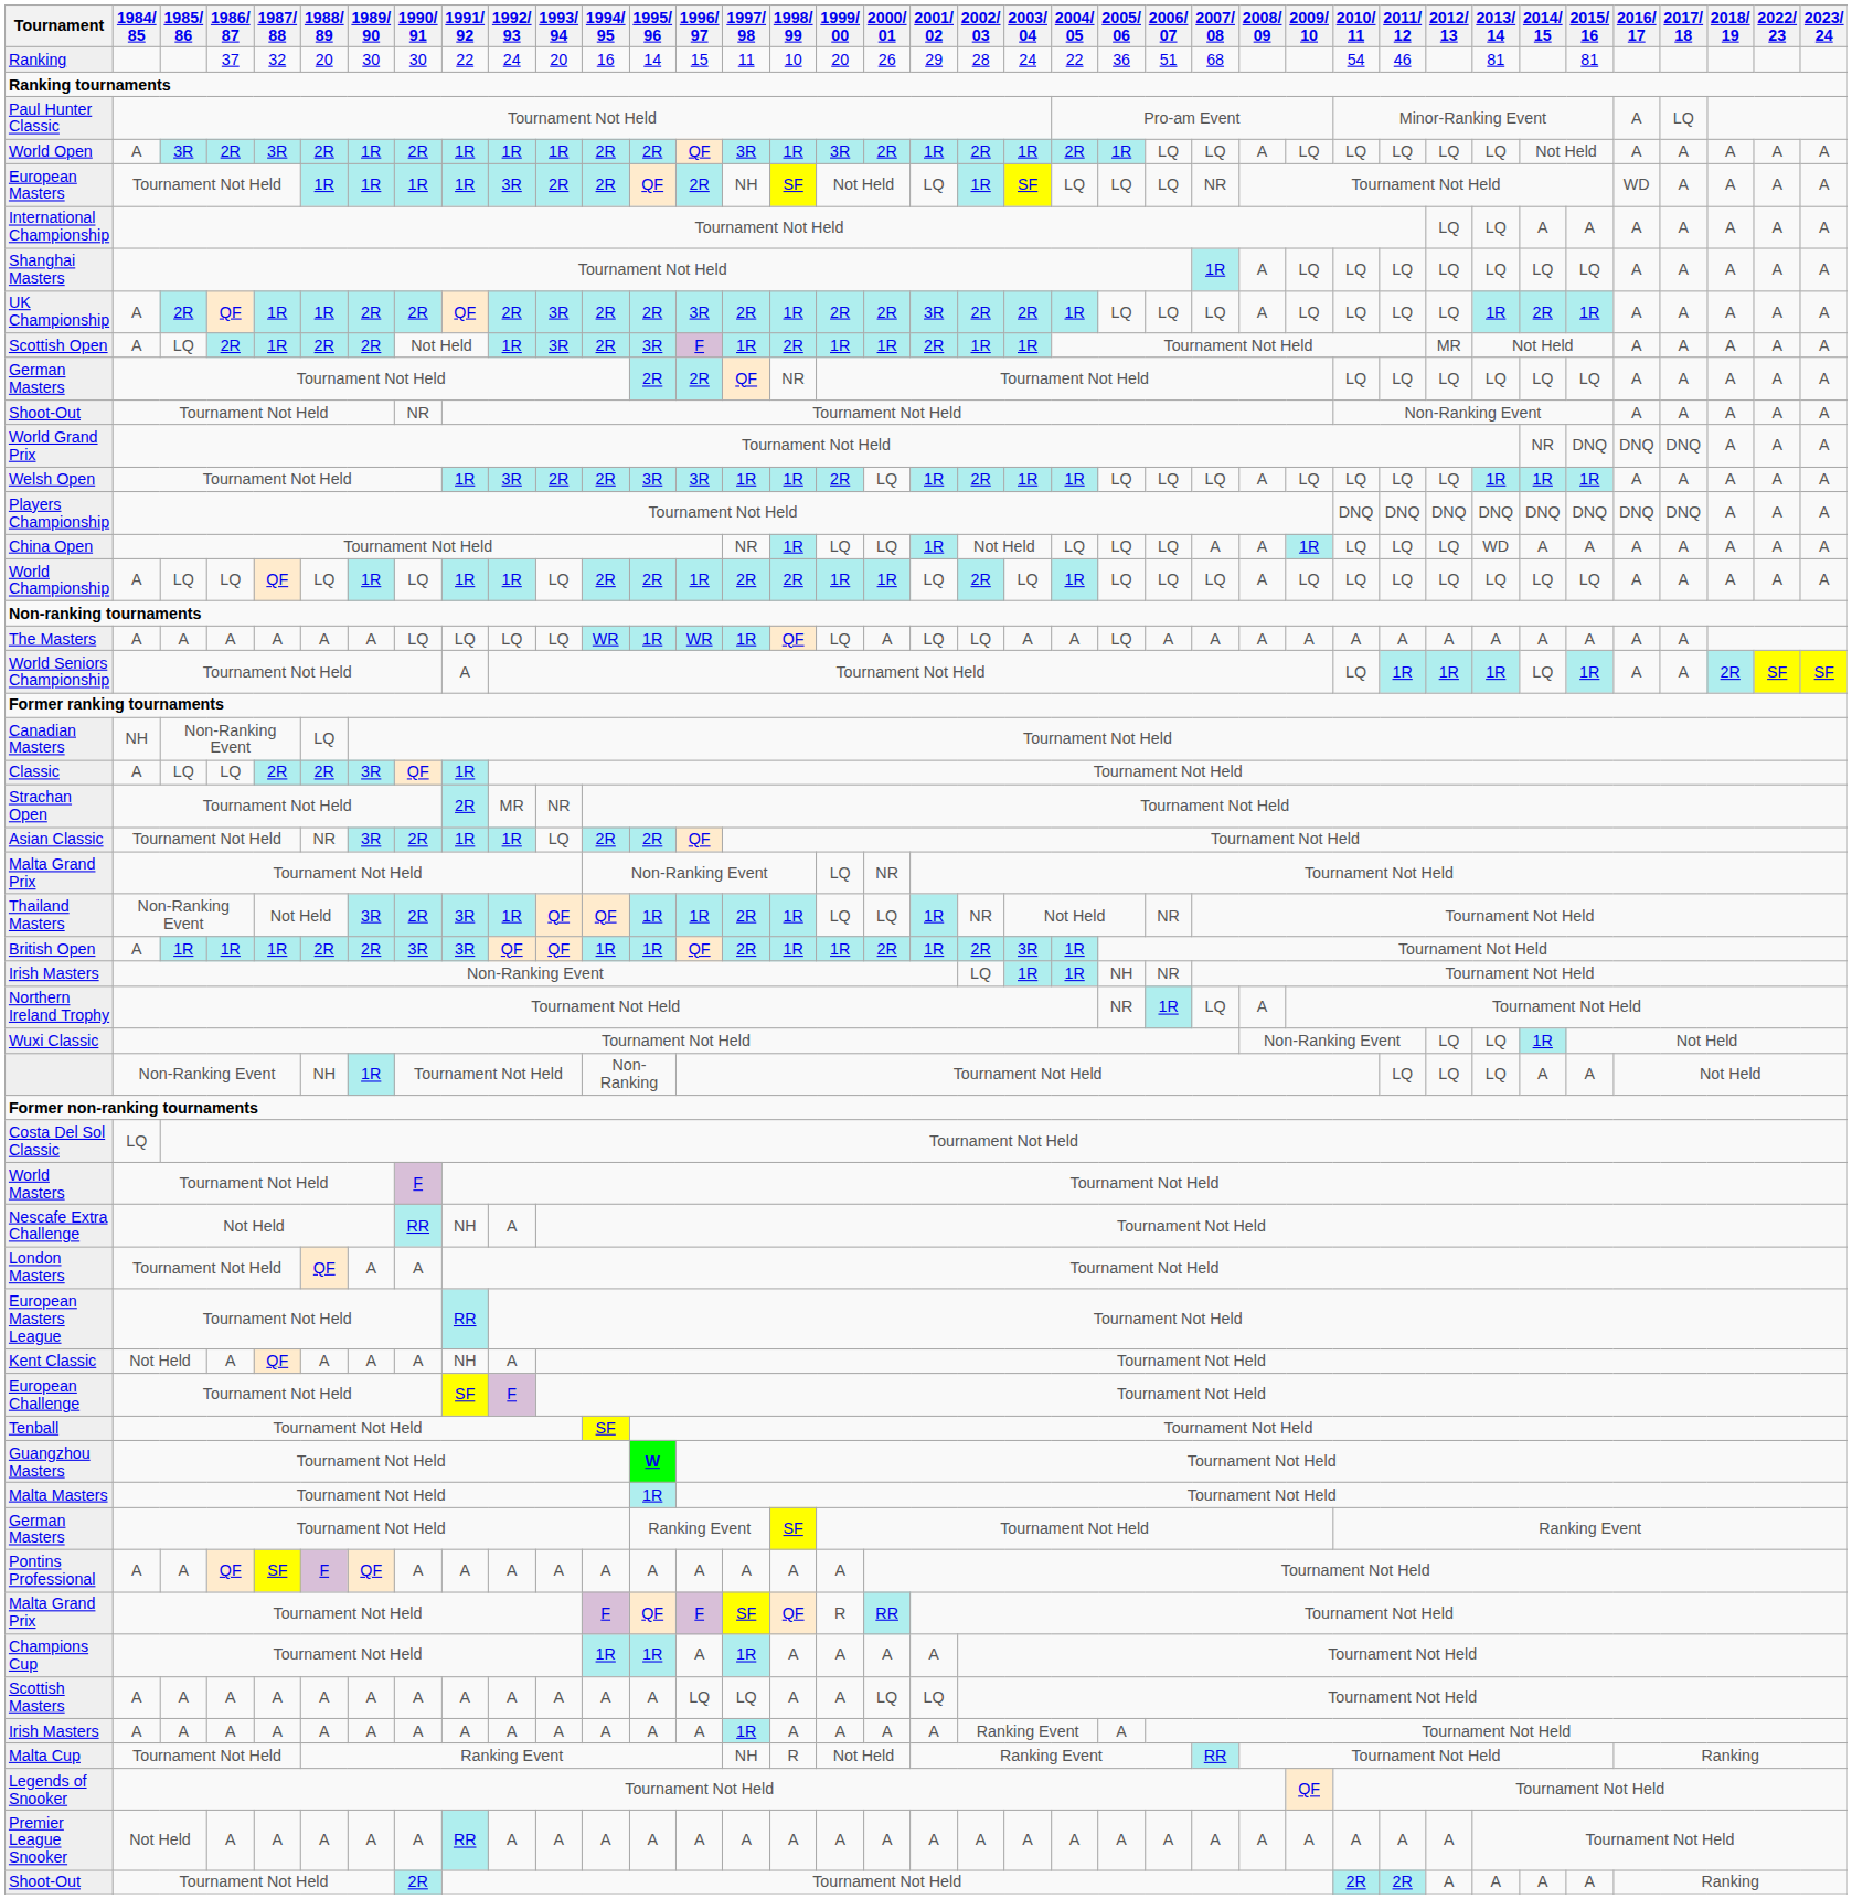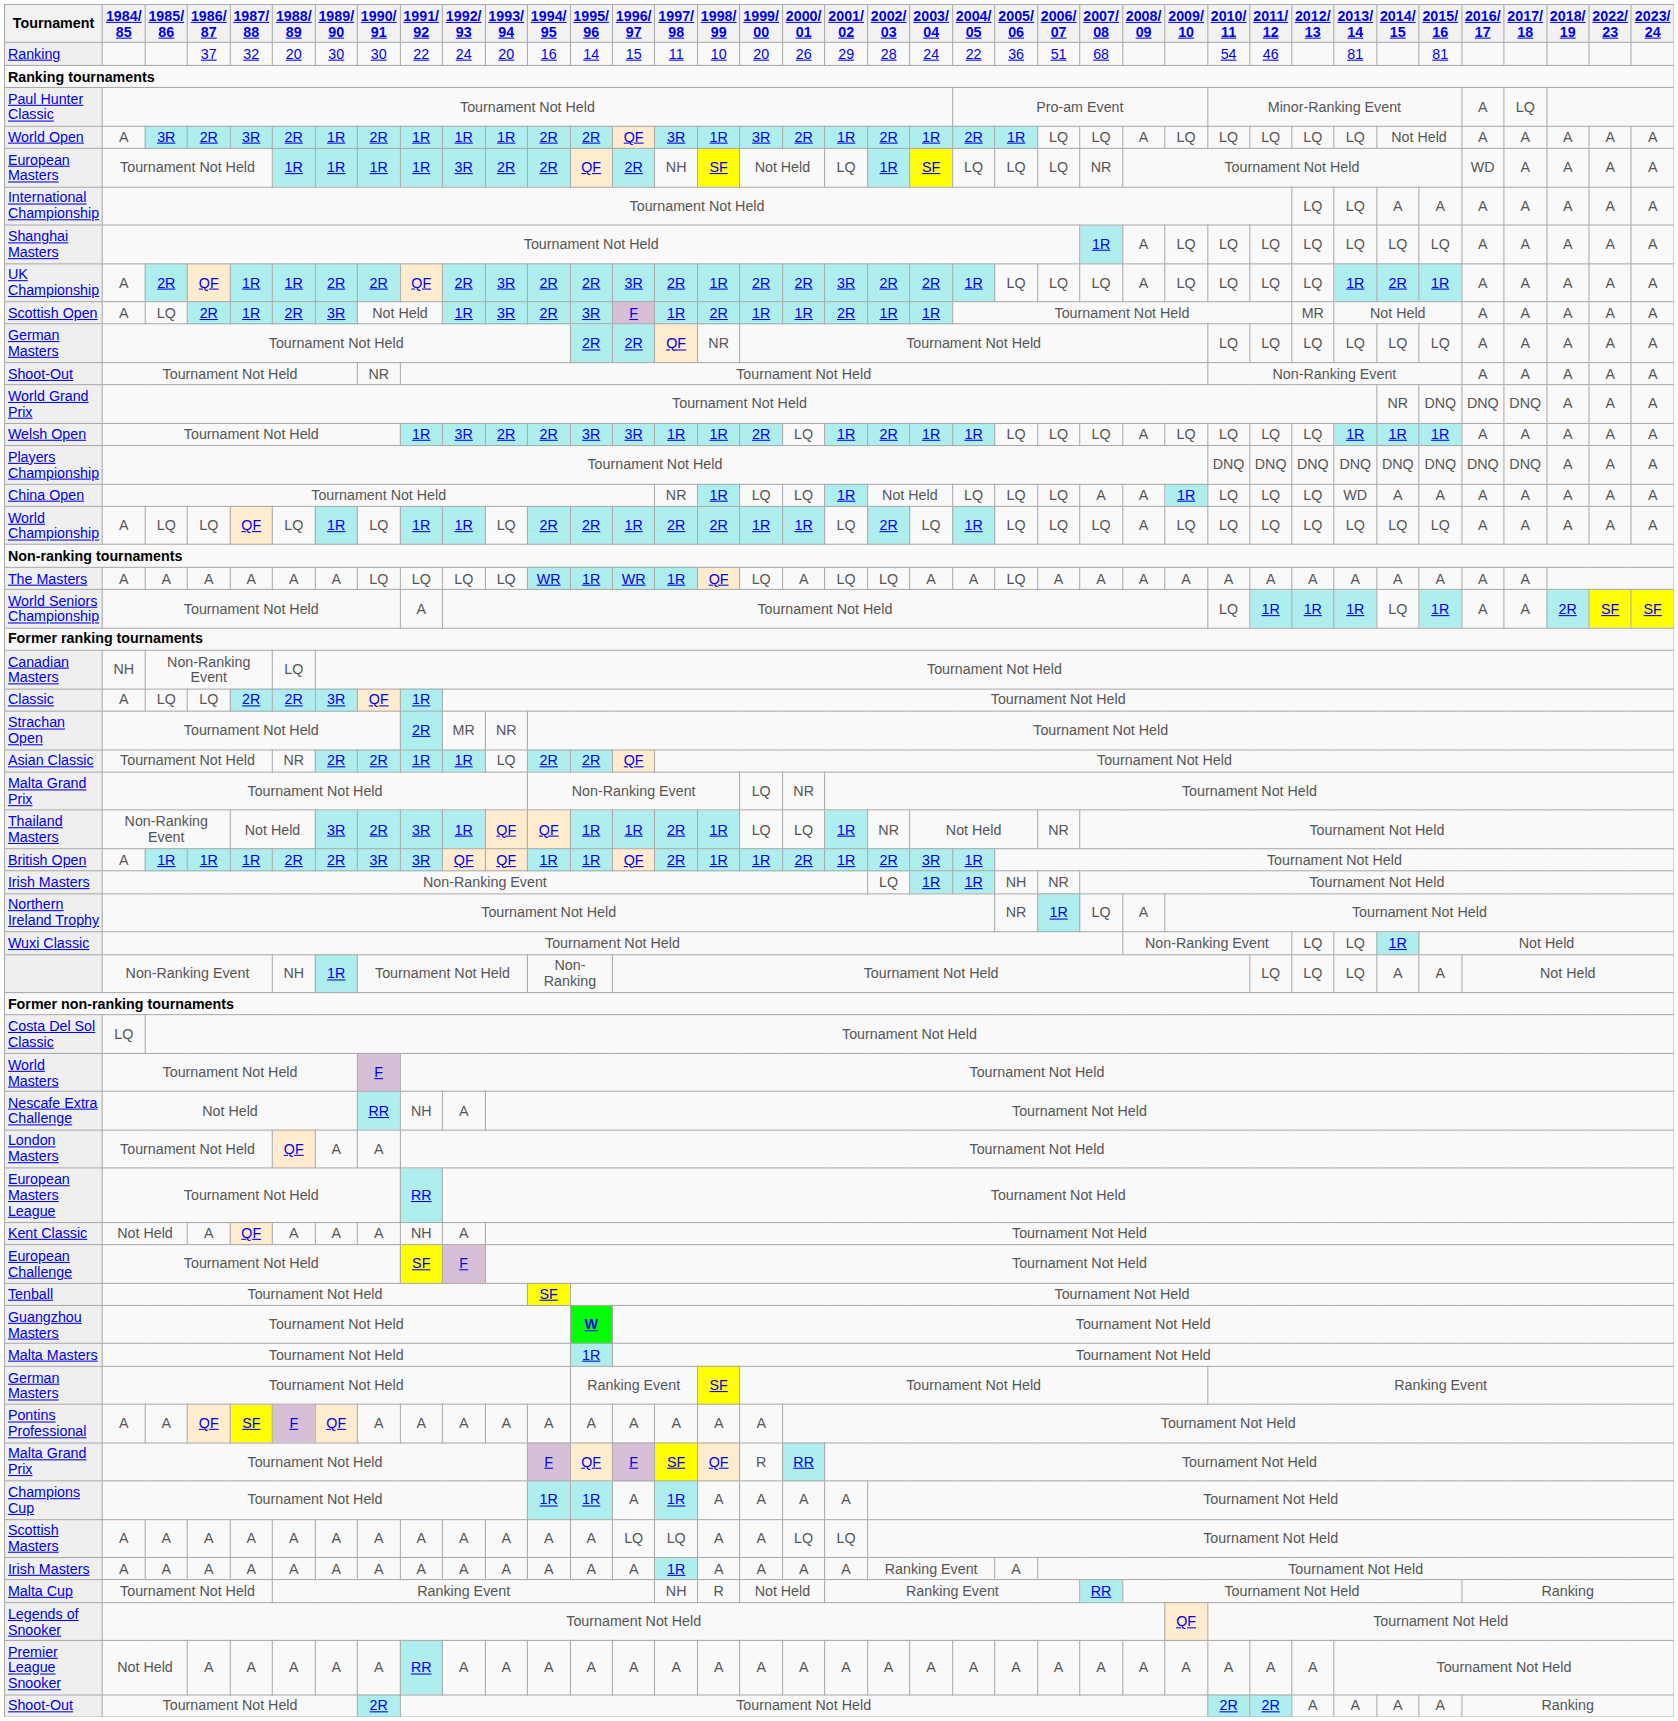Scottish Open | 1989/ 90: 2R -> 3R
Asian Classic | 1989/ 90: 3R -> 2R
